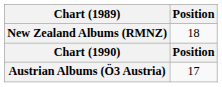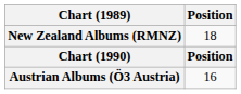Austrian Albums (Ö3 Austria) | Position: 17 -> 16
